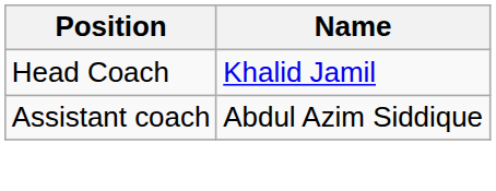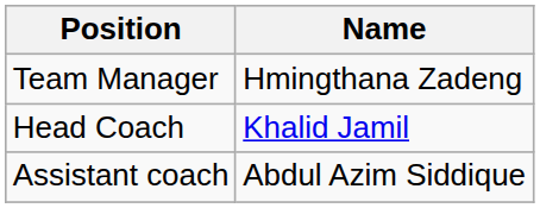+ row: Team Manager | Hmingthana Zadeng
